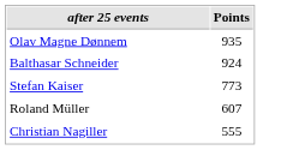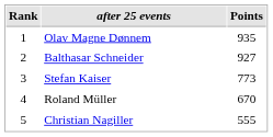+ column: Rank | 1 | 2 | 3 | 4 | 5
Balthasar Schneider | Points: 924 -> 927
Roland Müller | Points: 607 -> 670
